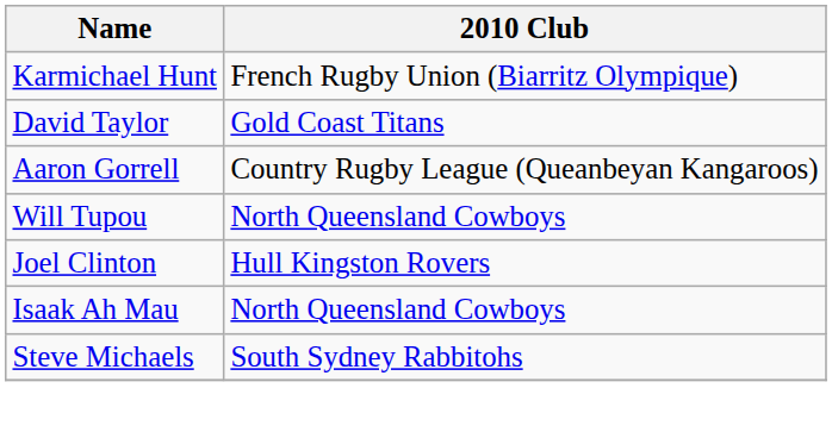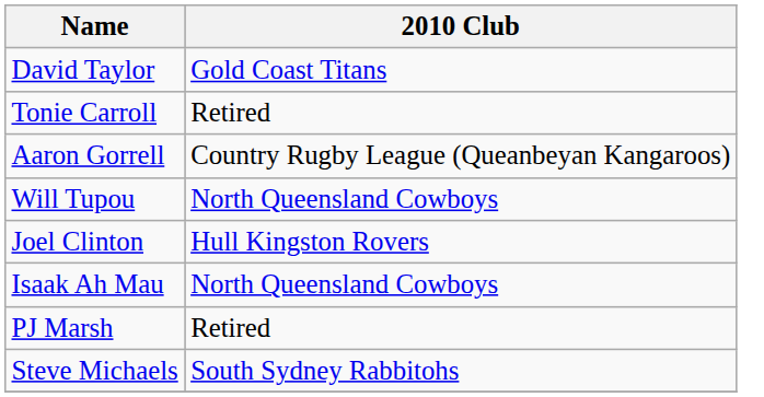- row: Karmichael Hunt | French Rugby Union (Biarritz Olympique)
+ row: Tonie Carroll | Retired
+ row: PJ Marsh | Retired
